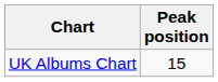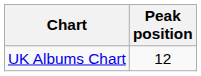UK Albums Chart | Peak position: 15 -> 12
